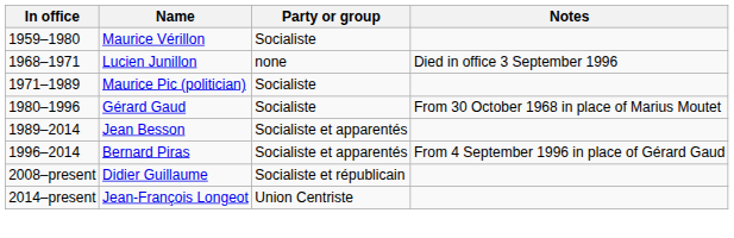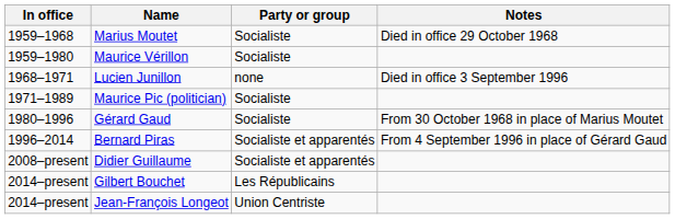+ row: 1959–1968 | Marius Moutet | Socialiste | Died in office 29 October 1968
- row: 1989–2014 | Jean Besson | Socialiste et apparentés
Didier Guillaume | Party or group: Socialiste et républicain -> Socialiste et apparentés
+ row: 2014–present | Gilbert Bouchet | Les Républicains
